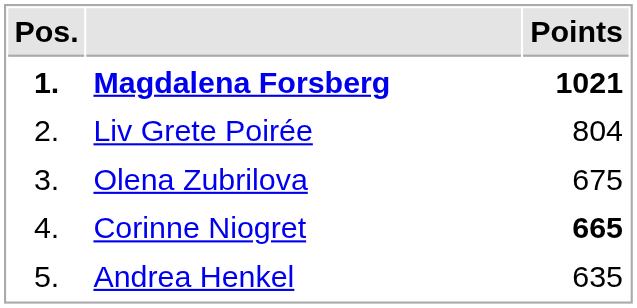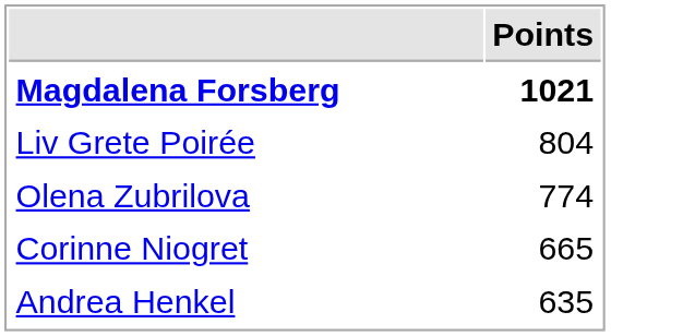- column: Pos. | 1. | 2. | 3. | 4. | 5.
Olena Zubrilova | Points: 675 -> 774
Corinne Niogret | Points: bold -> normal
